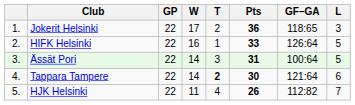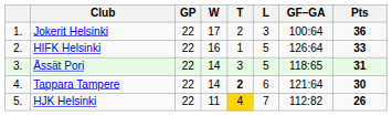columns swapped: L <-> Pts
Jokerit Helsinki | GF–GA: 118:65 -> 100:64
Ässät Pori | GF–GA: 100:64 -> 118:65
HJK Helsinki | T: no background -> gold background
